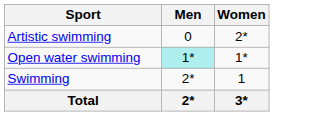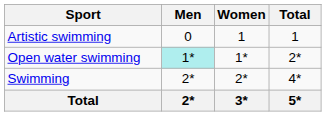+ column: Total | 1 | 2* | 4* | 5*
Artistic swimming | Women: 2* -> 1
Swimming | Women: 1 -> 2*
